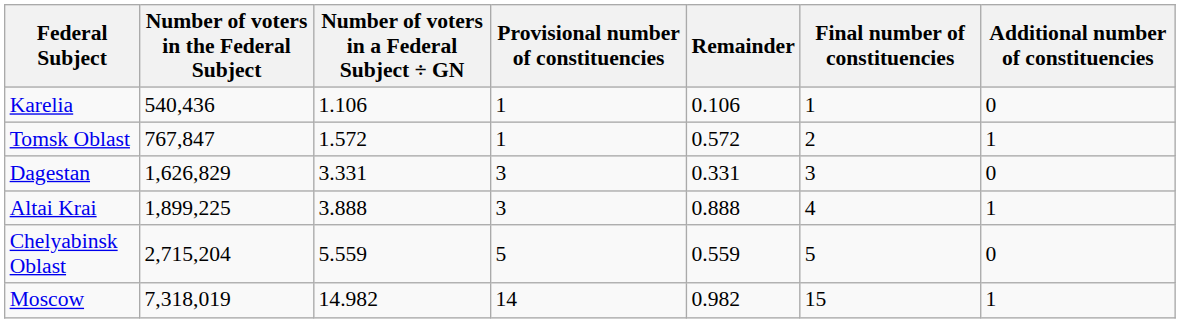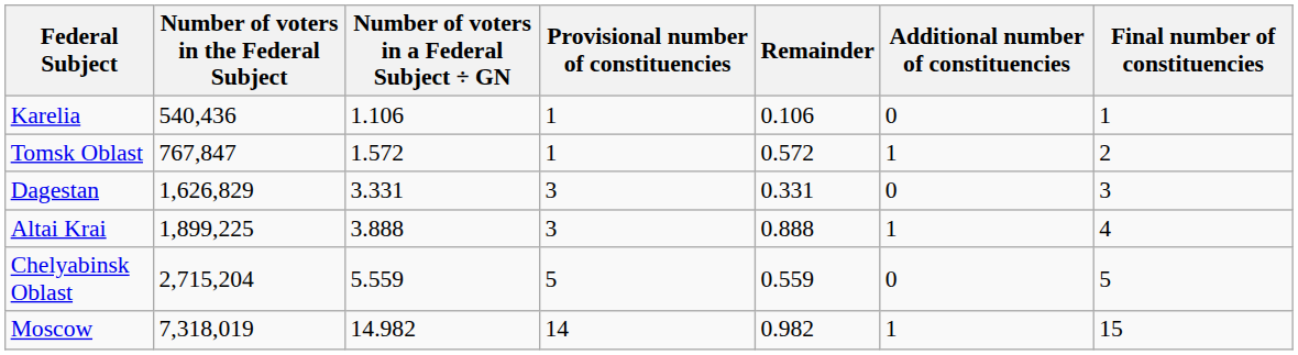columns swapped: Additional number of constituencies <-> Final number of constituencies
